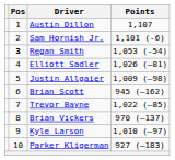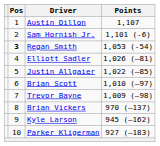Justin Allgaier | Points: 1,009 (–98) -> 1,022 (–85)
Brian Scott | Points: 945 (–162) -> 1,010 (–97)
Trevor Bayne | Points: 1,022 (–85) -> 1,009 (–98)
Kyle Larson | Points: 1,010 (–97) -> 945 (–162)
